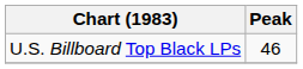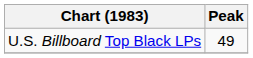U.S. Billboard Top Black LPs | Peak: 46 -> 49
